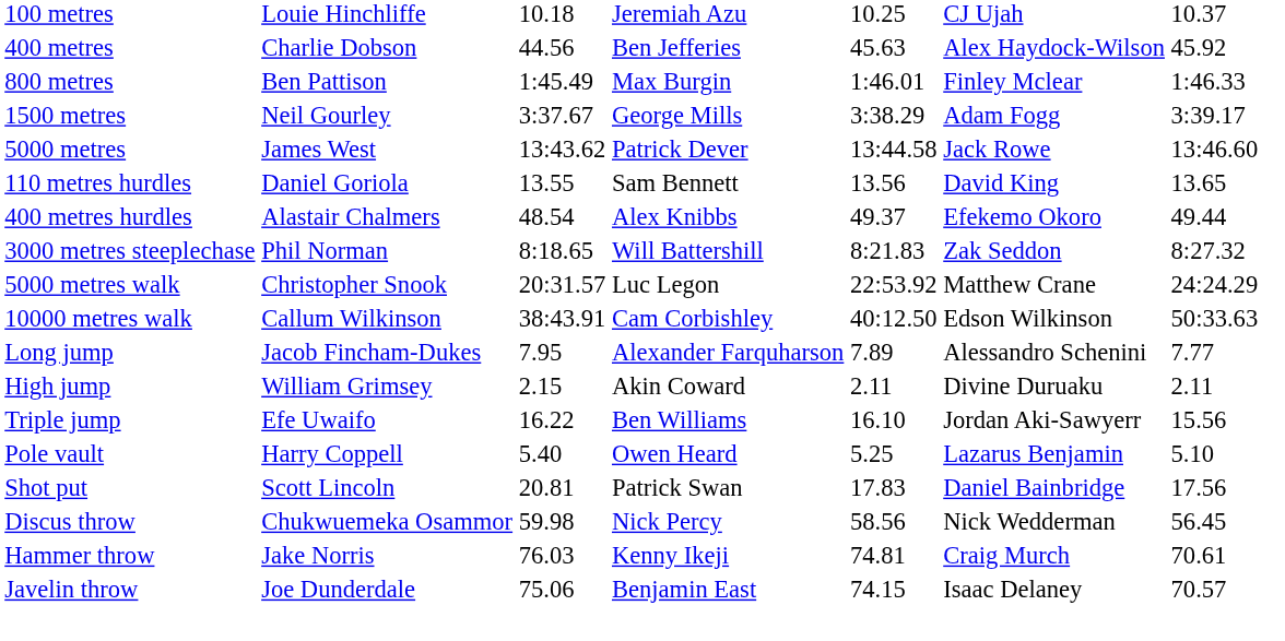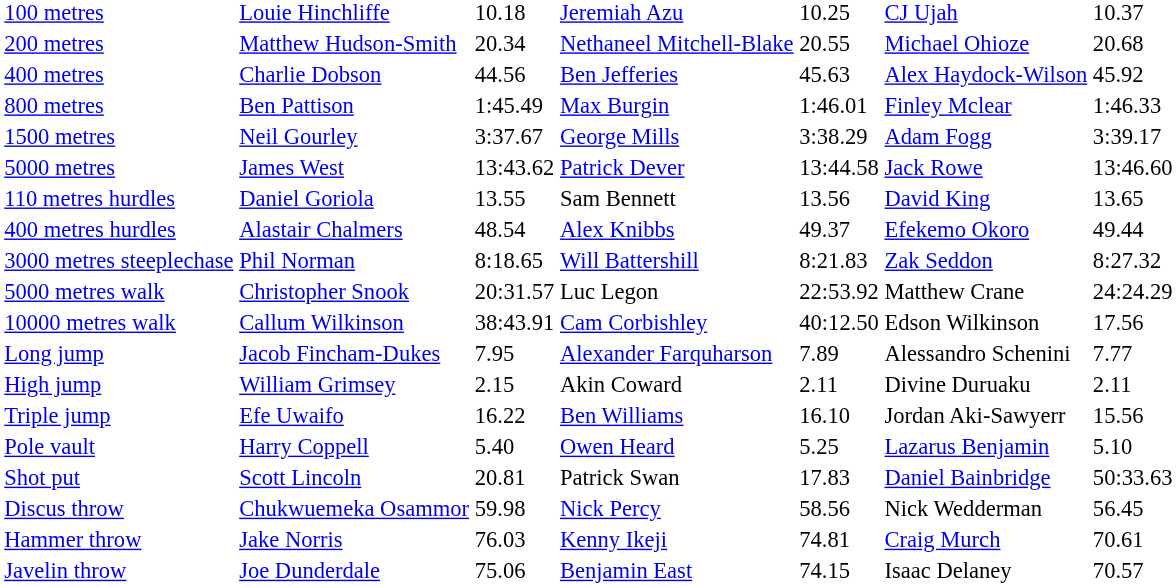+ row: 200 metres | Matthew Hudson-Smith | 20.34 | Nethaneel Mitchell-Blake | 20.55 | Michael Ohioze | 20.68
10000 metres walk | column 7: 50:33.63 -> 17.56
Shot put | column 7: 17.56 -> 50:33.63
